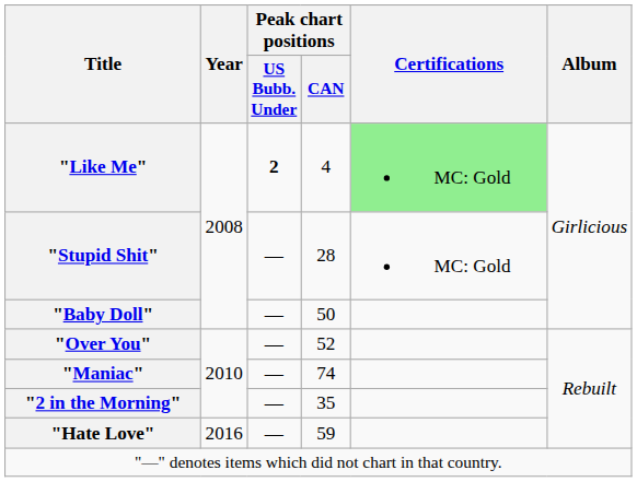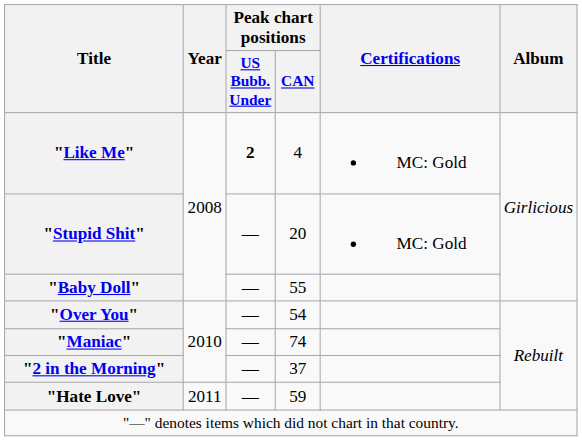"Like Me" | Certifications: lightgreen background -> no background
"Stupid Shit" | Peak chart positions / CAN: 28 -> 20
"Baby Doll" | Peak chart positions / CAN: 50 -> 55
"Over You" | Peak chart positions / CAN: 52 -> 54
"2 in the Morning" | Peak chart positions / CAN: 35 -> 37
"Hate Love" | Year: 2016 -> 2011
